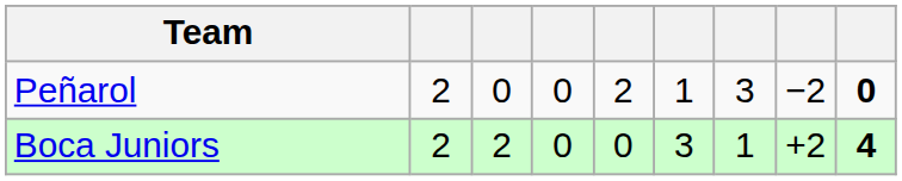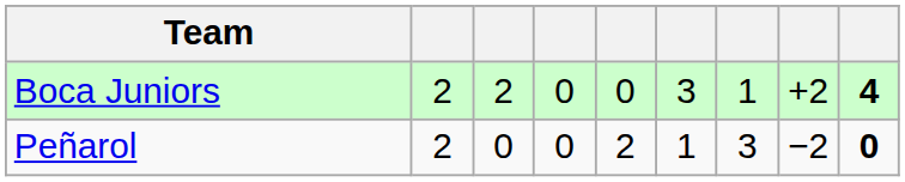rows swapped: Boca Juniors <-> Peñarol
